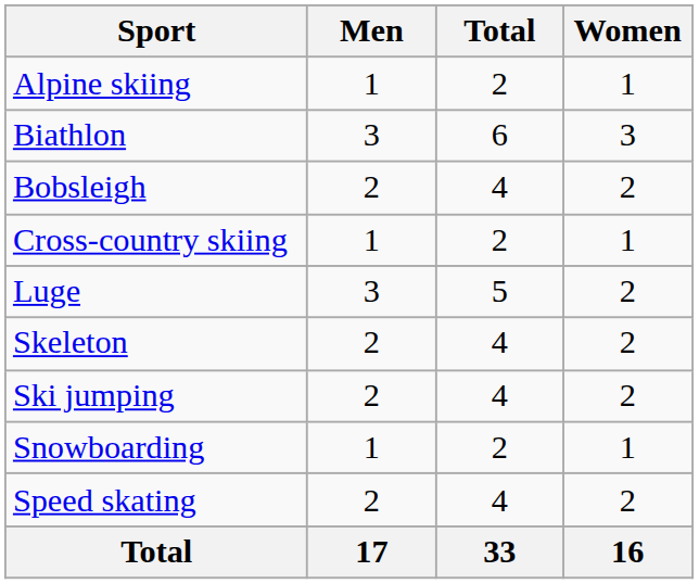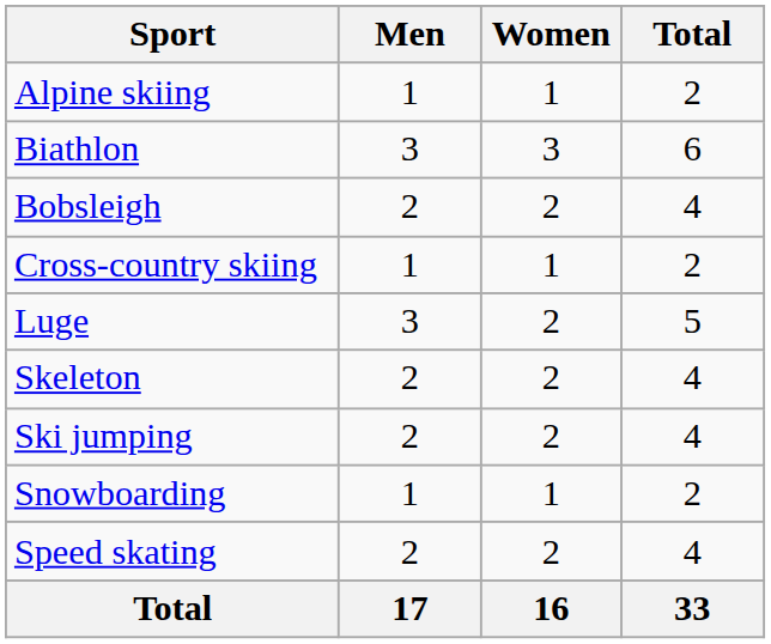columns swapped: Women <-> Total
